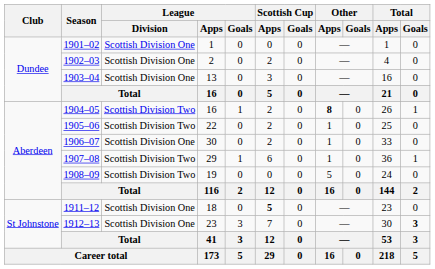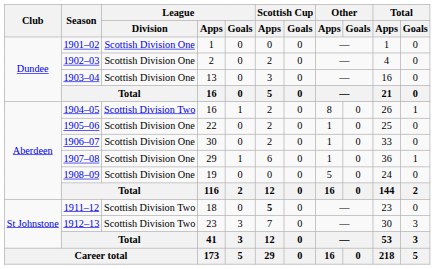1904–05 | Other / Apps: bold -> normal
1905–06 | League / Division: Scottish Division Two -> Scottish Division One
1907–08 | League / Division: Scottish Division Two -> Scottish Division One
1908–09 | League / Division: Scottish Division Two -> Scottish Division One
1911–12 | League / Division: Scottish Division One -> Scottish Division Two
1912–13 | League / Division: Scottish Division One -> Scottish Division Two
1912–13 | Total / Goals: bold -> normal
